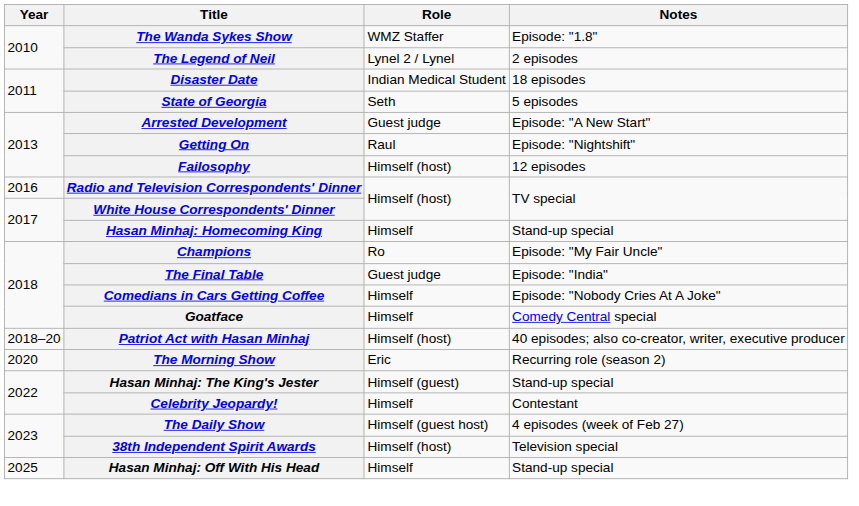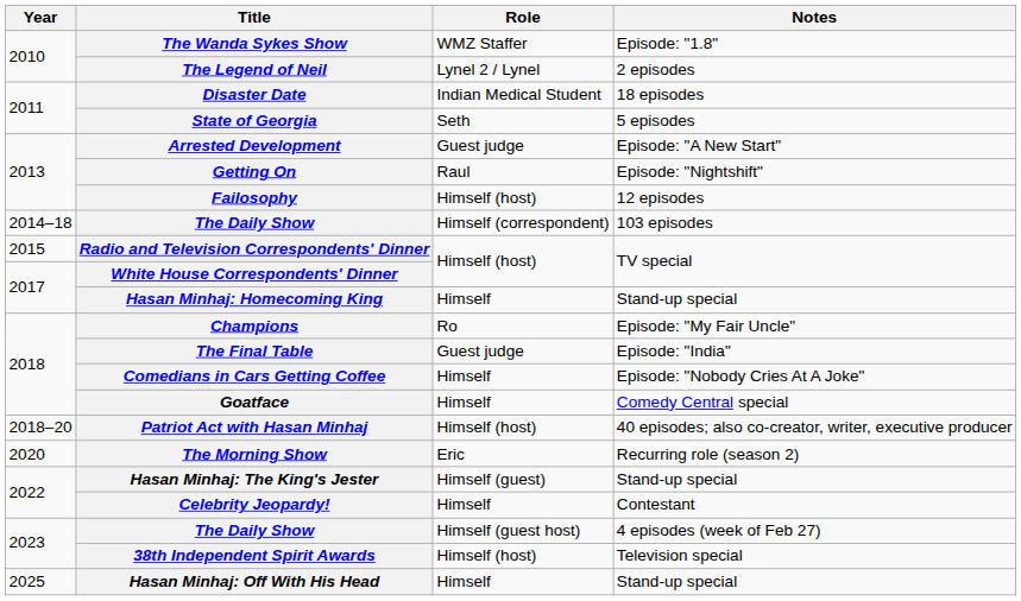+ row: 2014–18 | The Daily Show | Himself (correspondent) | 103 episodes
Radio and Television Correspondents' Dinner | Year: 2016 -> 2015
